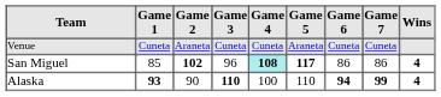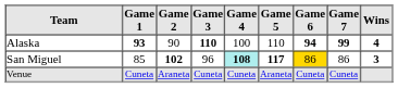rows swapped: Alaska <-> Venue
San Miguel | Game 6: no background -> gold background
San Miguel | Wins: 4 -> 3
